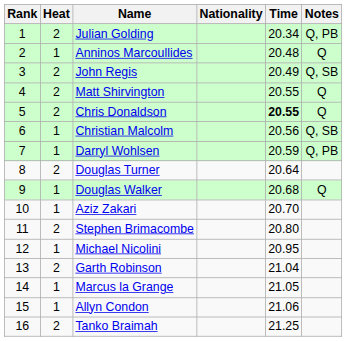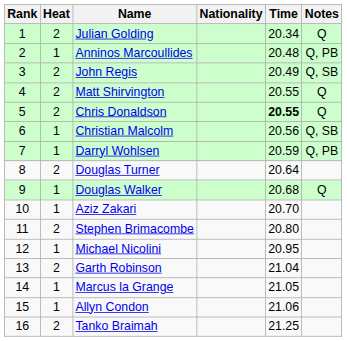Julian Golding | Notes: Q, PB -> Q
Anninos Marcoullides | Notes: Q -> Q, PB
